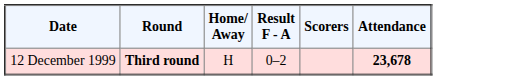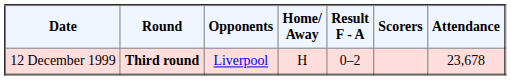+ column: Opponents | Liverpool
12 December 1999 | Attendance: bold -> normal
